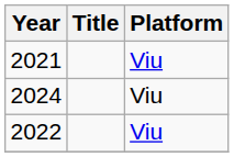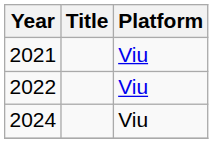rows swapped: 2022 <-> 2024
